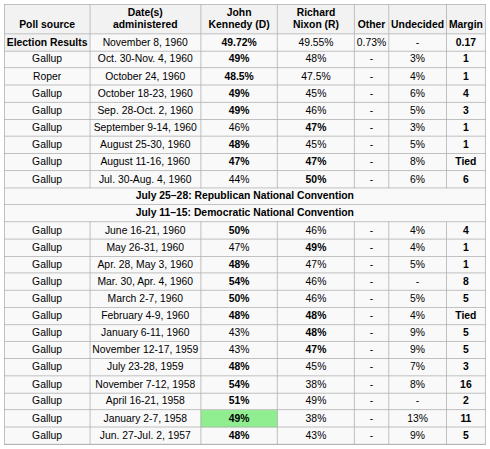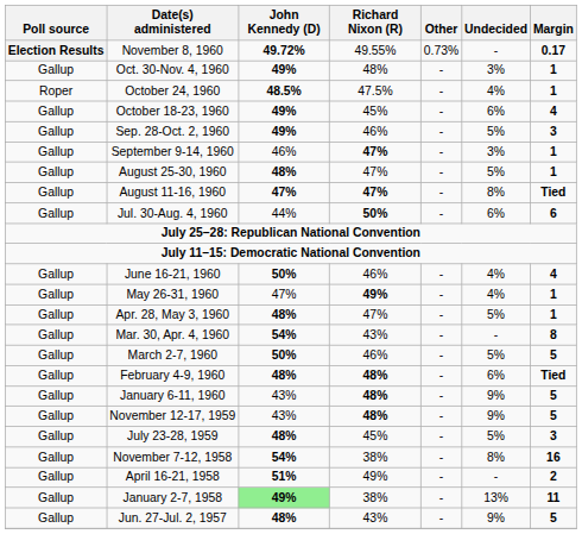August 25-30, 1960 | Richard Nixon (R): 45% -> 47%
Mar. 30, Apr. 4, 1960 | Richard Nixon (R): 46% -> 43%
February 4-9, 1960 | Undecided: 4% -> 6%
November 12-17, 1959 | Richard Nixon (R): 47% -> 48%
July 23-28, 1959 | Undecided: 7% -> 5%
